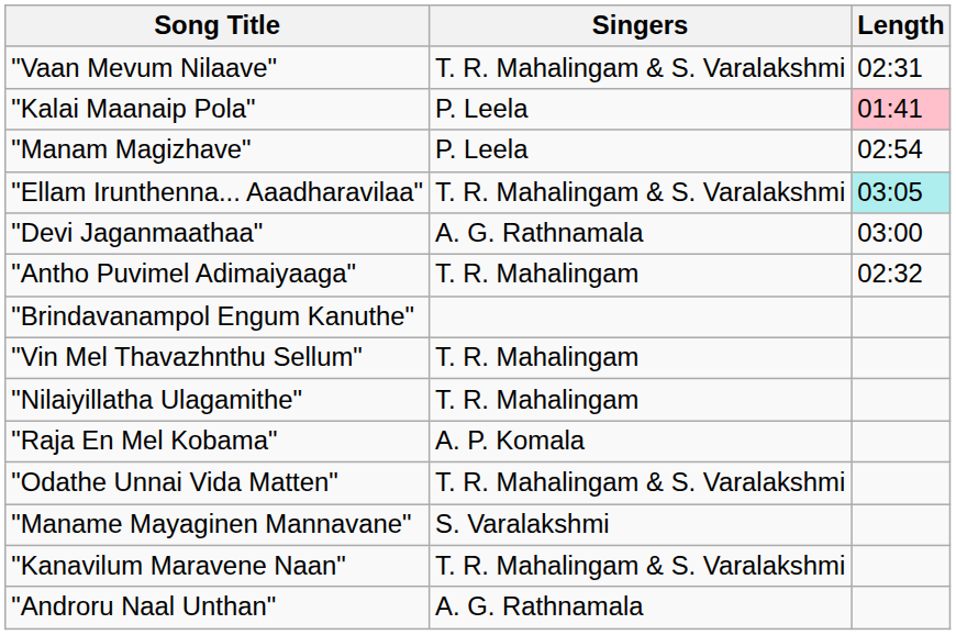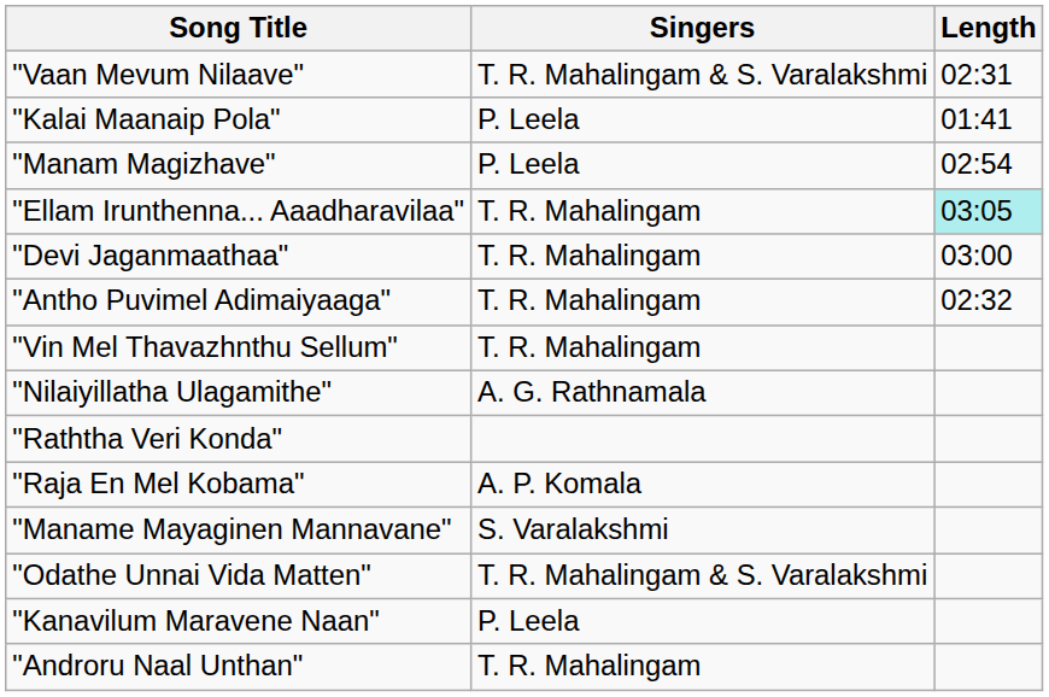"Kalai Maanaip Pola" | Length: pink background -> no background
"Ellam Irunthenna... Aaadharavilaa" | Singers: T. R. Mahalingam & S. Varalakshmi -> T. R. Mahalingam
"Devi Jaganmaathaa" | Singers: A. G. Rathnamala -> T. R. Mahalingam
- row: "Brindavanampol Engum Kanuthe"
"Nilaiyillatha Ulagamithe" | Singers: T. R. Mahalingam -> A. G. Rathnamala
+ row: "Raththa Veri Konda"
rows swapped: "Odathe Unnai Vida Matten" <-> "Maname Mayaginen Mannavane"
"Kanavilum Maravene Naan" | Singers: T. R. Mahalingam & S. Varalakshmi -> P. Leela
"Androru Naal Unthan" | Singers: A. G. Rathnamala -> T. R. Mahalingam
